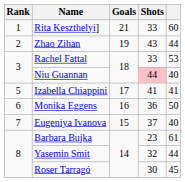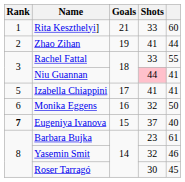Zhao Zihan | Shots: 43 -> 41
Rachel Fattal | column 5: 53 -> 55
Niu Guannan | column 5: 40 -> 41
Monika Eggens | Shots: 36 -> 32
Eugeniya Ivanova | Rank: normal -> bold
Yasemin Smit | column 5: 44 -> 46
